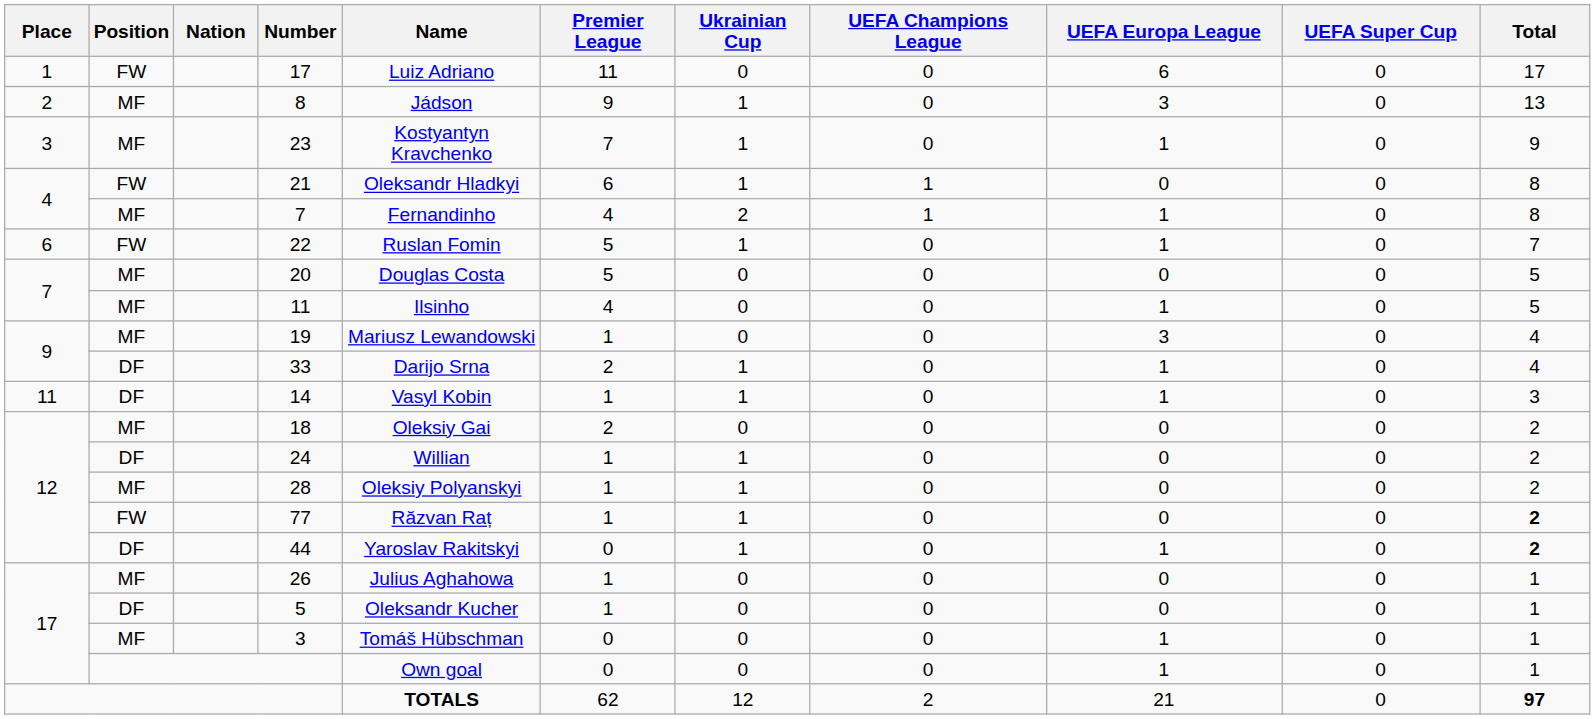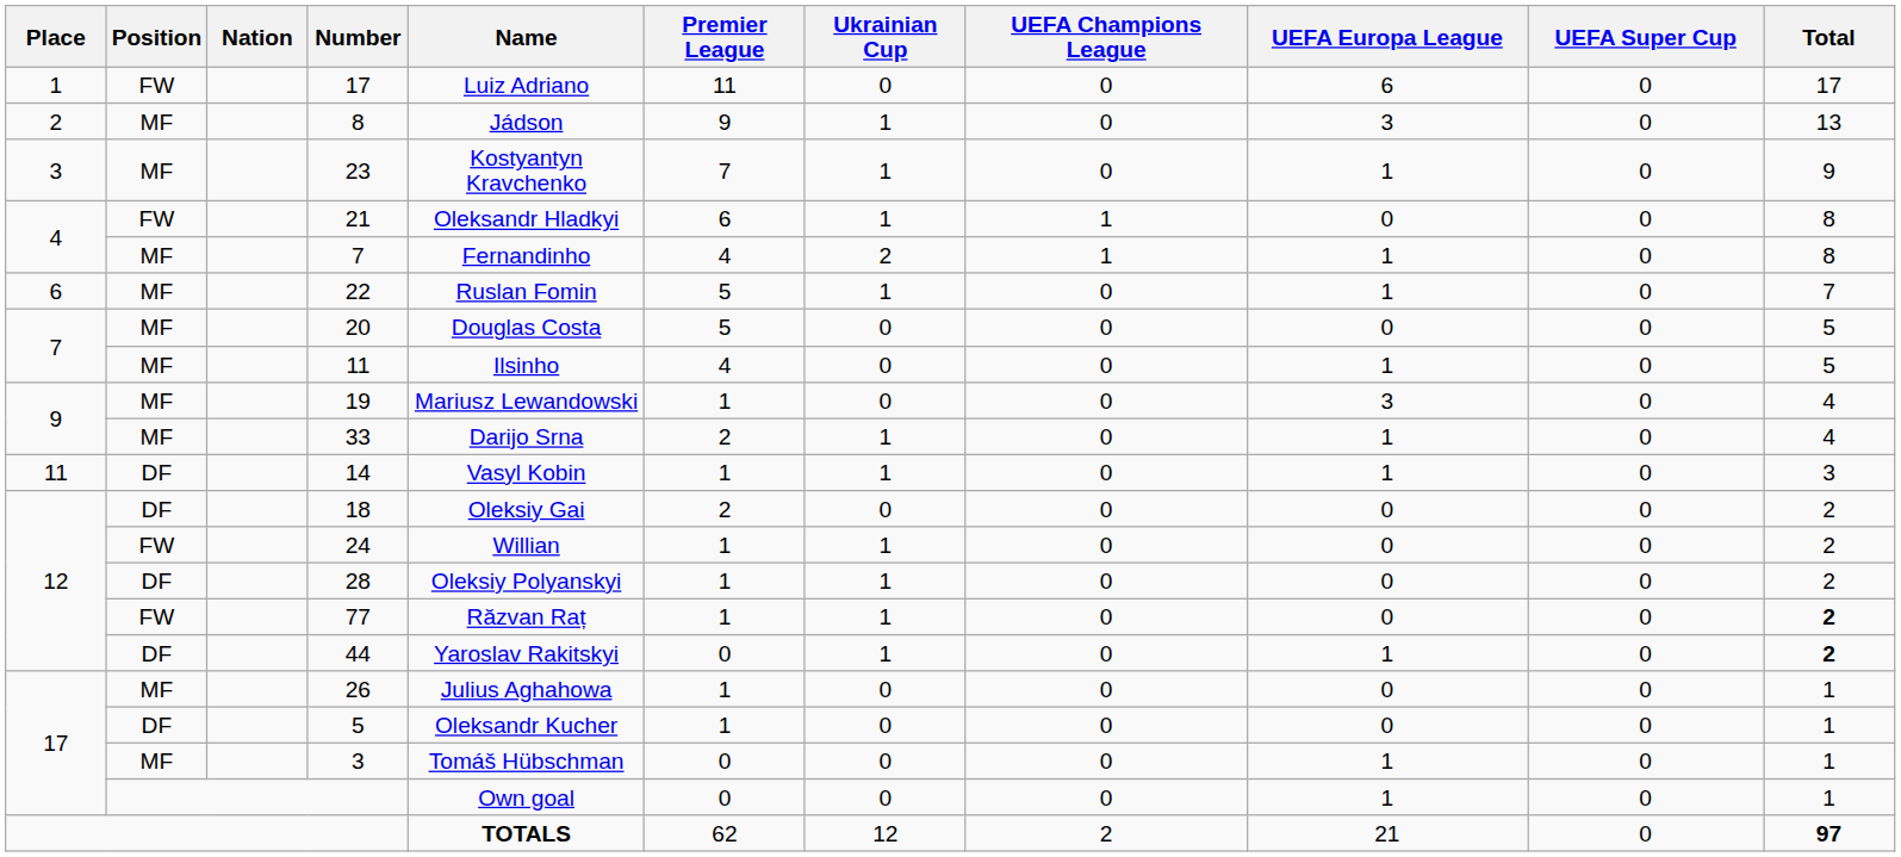22 | Position: FW -> MF
33 | Position: DF -> MF
18 | Position: MF -> DF
24 | Position: DF -> FW
28 | Position: MF -> DF
